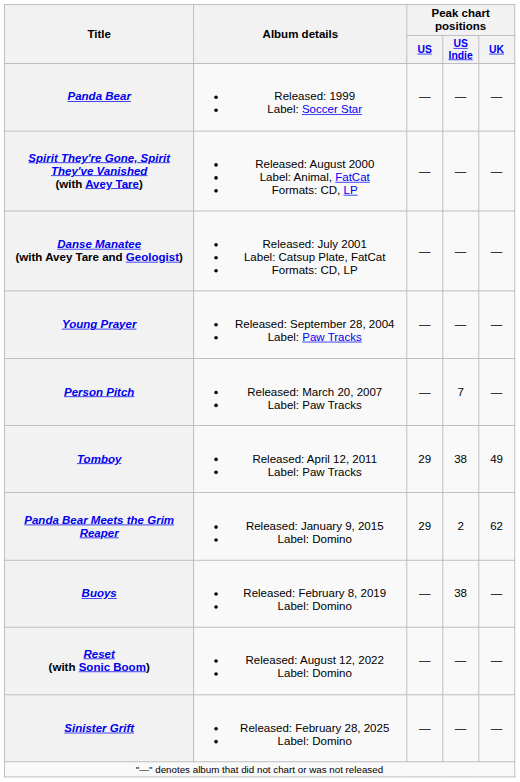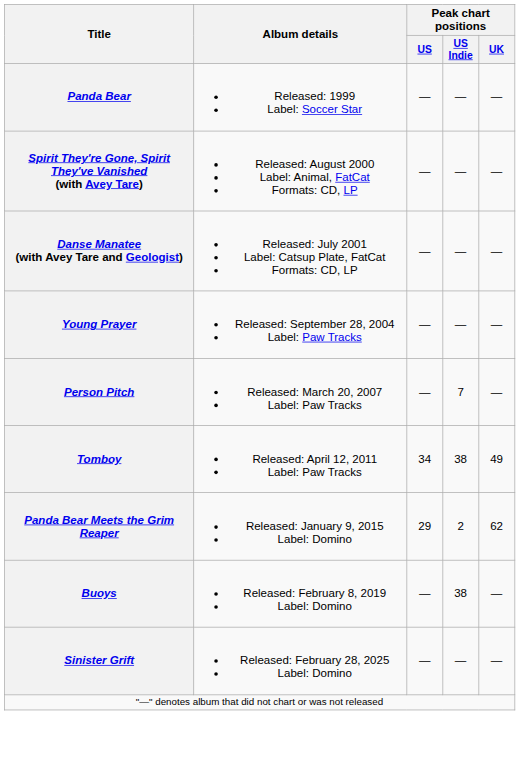Tomboy | Peak chart positions / US: 29 -> 34
- row: Reset (with Sonic Boom) | Released: August 12, 2022 Label: Domino | — | — | —
